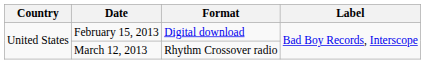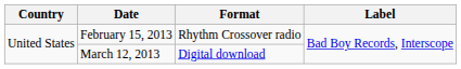February 15, 2013 | Format: Digital download -> Rhythm Crossover radio
March 12, 2013 | Format: Rhythm Crossover radio -> Digital download
